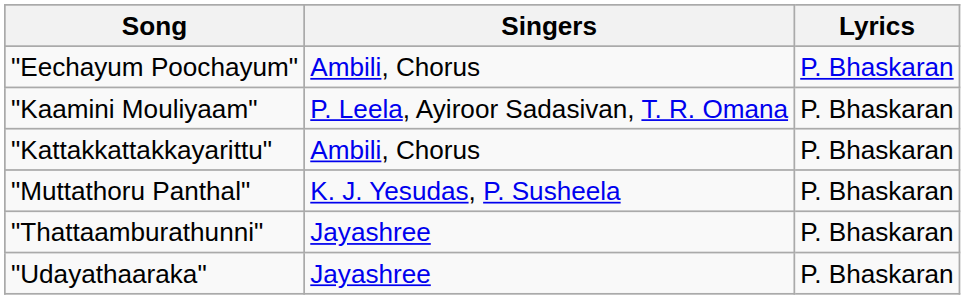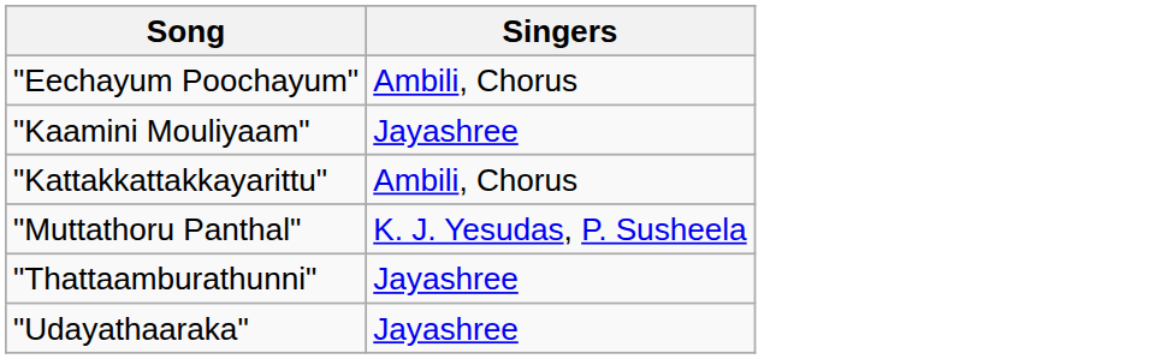- column: Lyrics | P. Bhaskaran | P. Bhaskaran | P. Bhaskaran | P. Bhaskaran | P. Bhaskaran | P. Bhaskaran
"Kaamini Mouliyaam" | Singers: P. Leela, Ayiroor Sadasivan, T. R. Omana -> Jayashree
